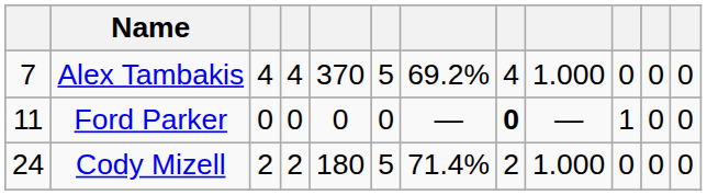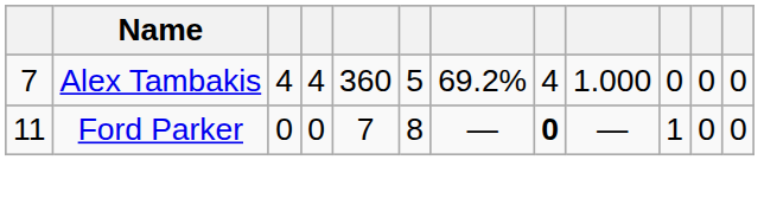Alex Tambakis | column 5: 370 -> 360
Ford Parker | column 5: 0 -> 7
Ford Parker | column 6: 0 -> 8
- row: 24 | Cody Mizell | 2 | 2 | 180 | 5 | 71.4% | 2 | 1.000 | 0 | 0 | 0
